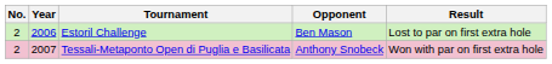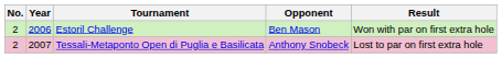Estoril Challenge | Result: Lost to par on first extra hole -> Won with par on first extra hole
Tessali-Metaponto Open di Puglia e Basilicata | Result: Won with par on first extra hole -> Lost to par on first extra hole
